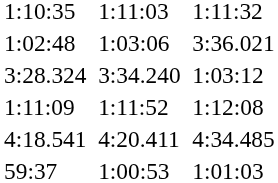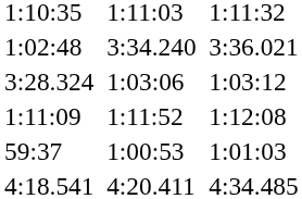1:02:48 | column 5: 1:03:06 -> 3:34.240
3:28.324 | column 5: 3:34.240 -> 1:03:06
rows swapped: 59:37 <-> 4:18.541
